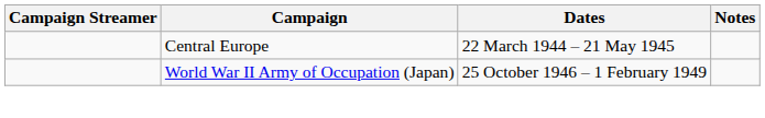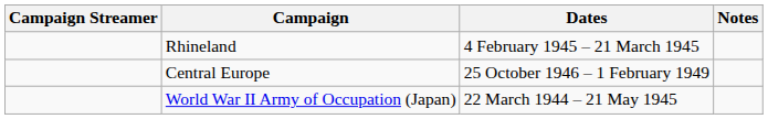+ row: Rhineland | 4 February 1945 – 21 March 1945
Central Europe | Dates: 22 March 1944 – 21 May 1945 -> 25 October 1946 – 1 February 1949
World War II Army of Occupation (Japan) | Dates: 25 October 1946 – 1 February 1949 -> 22 March 1944 – 21 May 1945
